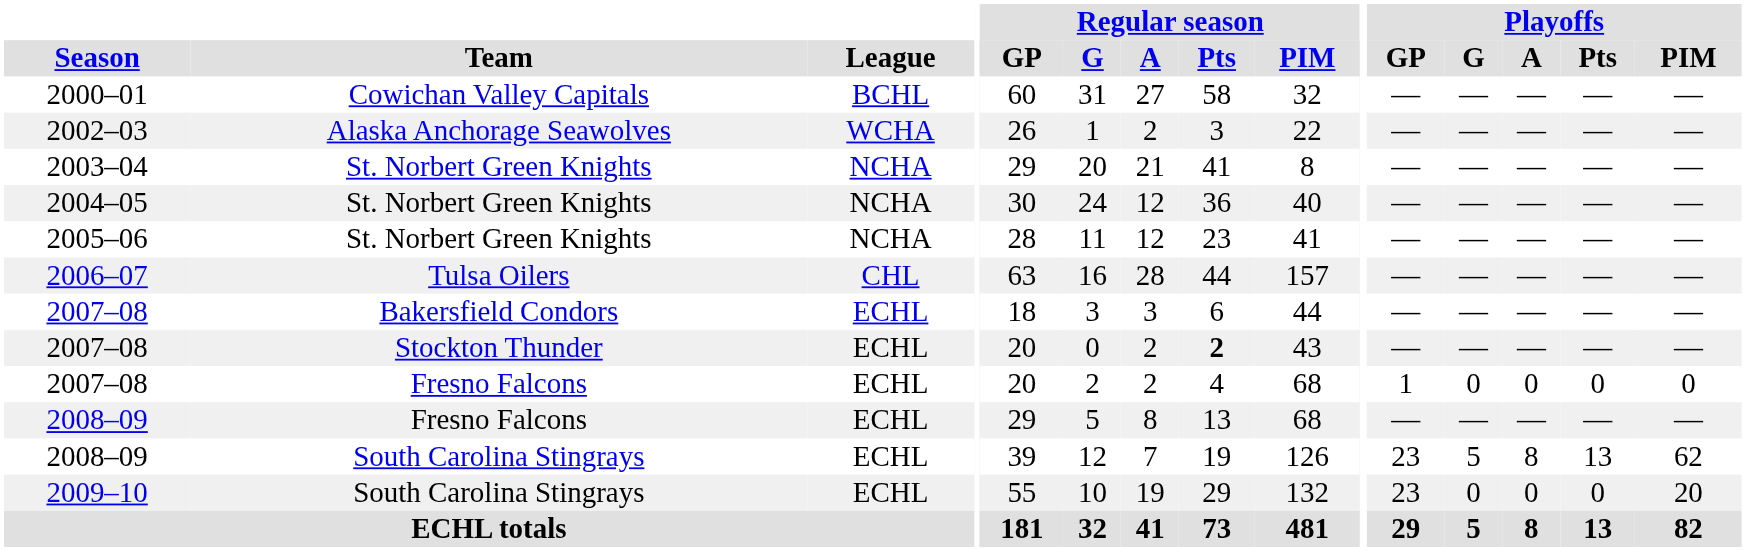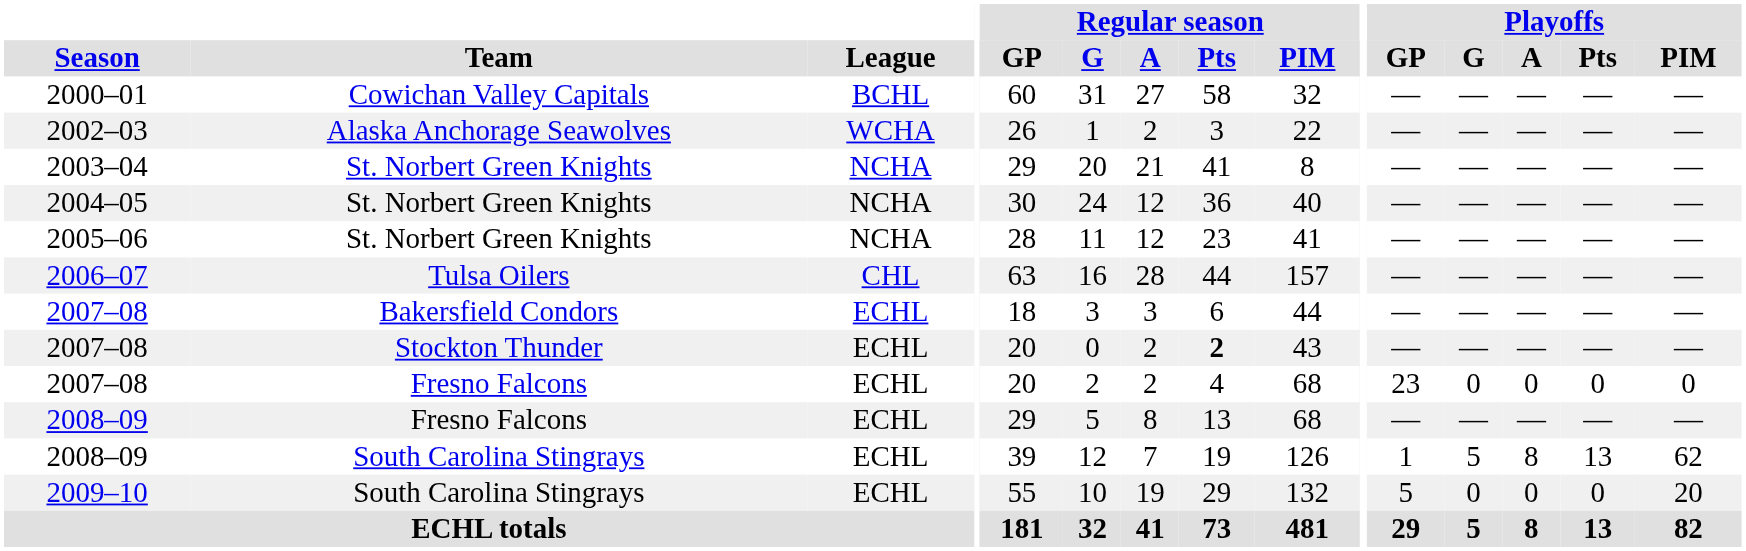2007–08 / Fresno Falcons | Playoffs / GP: 1 -> 23
2008–09 / South Carolina Stingrays | Playoffs / GP: 23 -> 1
2009–10 | Playoffs / GP: 23 -> 5
